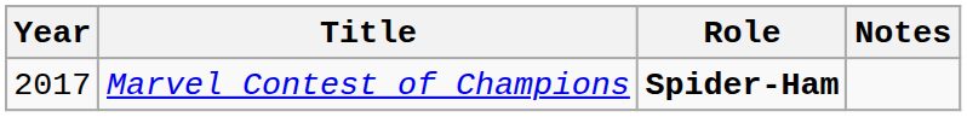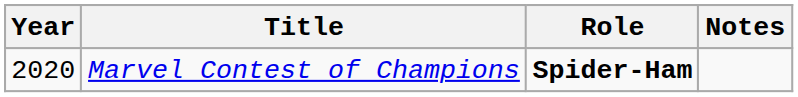Marvel Contest of Champions | Year: 2017 -> 2020
